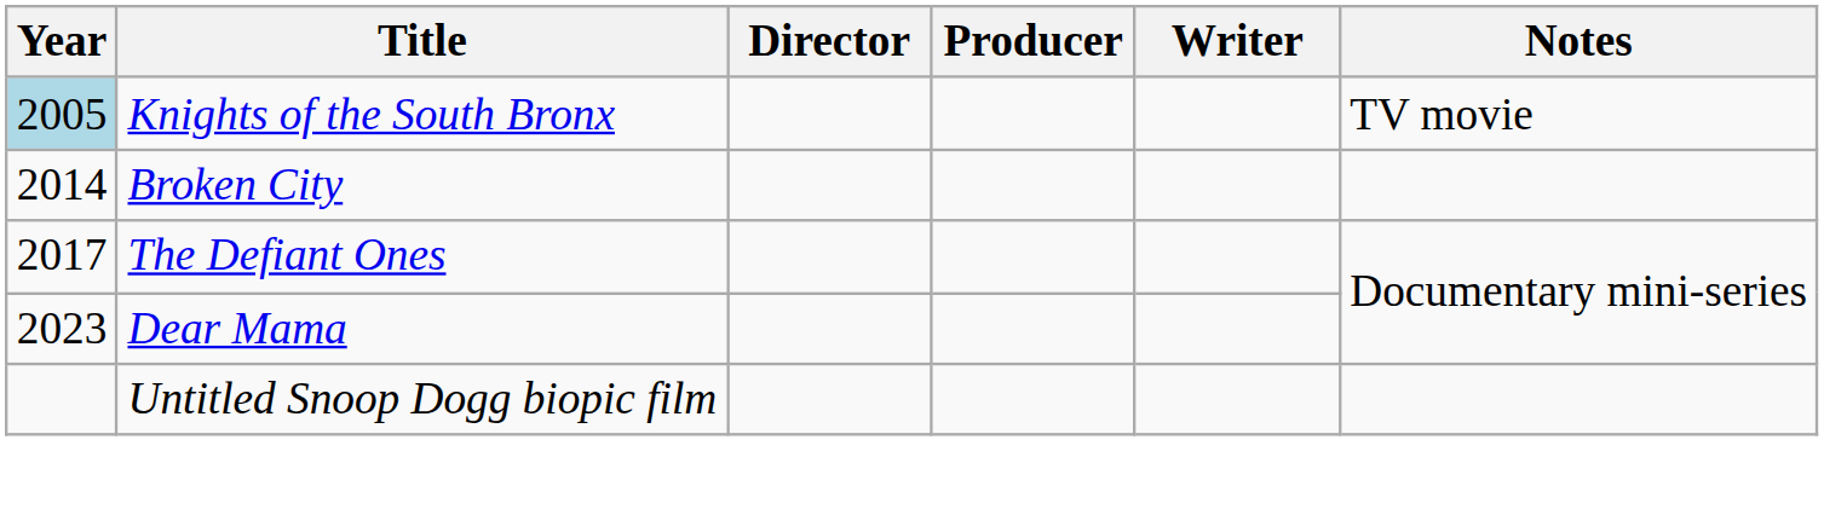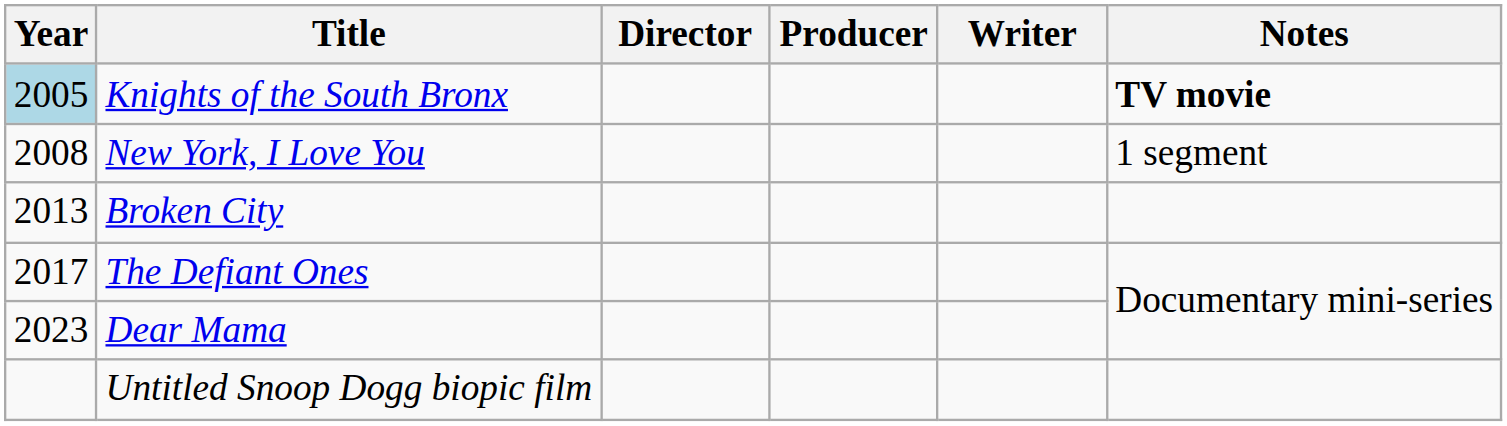Knights of the South Bronx | Notes: normal -> bold
+ row: 2008 | New York, I Love You | 1 segment
Broken City | Year: 2014 -> 2013
